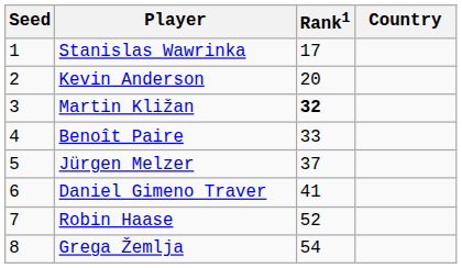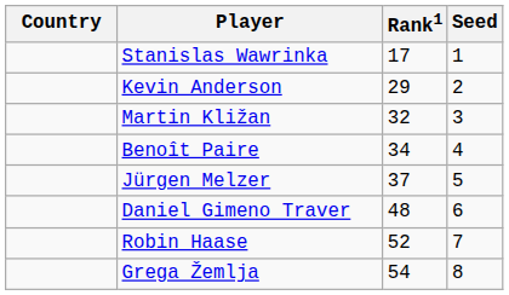columns swapped: Country <-> Seed
Kevin Anderson | Rank1: 20 -> 29
Martin Kližan | Rank1: bold -> normal
Benoît Paire | Rank1: 33 -> 34
Daniel Gimeno Traver | Rank1: 41 -> 48
